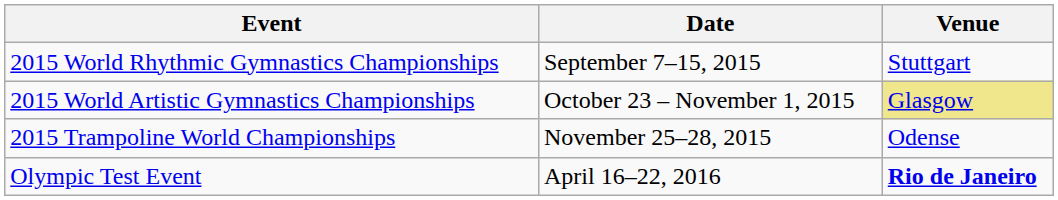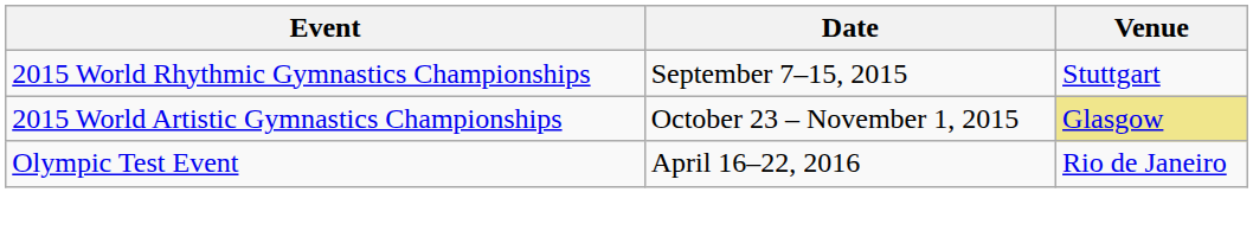- row: 2015 Trampoline World Championships | November 25–28, 2015 | Odense
Olympic Test Event | Venue: bold -> normal
